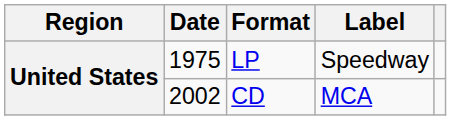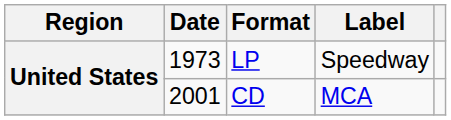LP | Date: 1975 -> 1973
CD | Date: 2002 -> 2001
